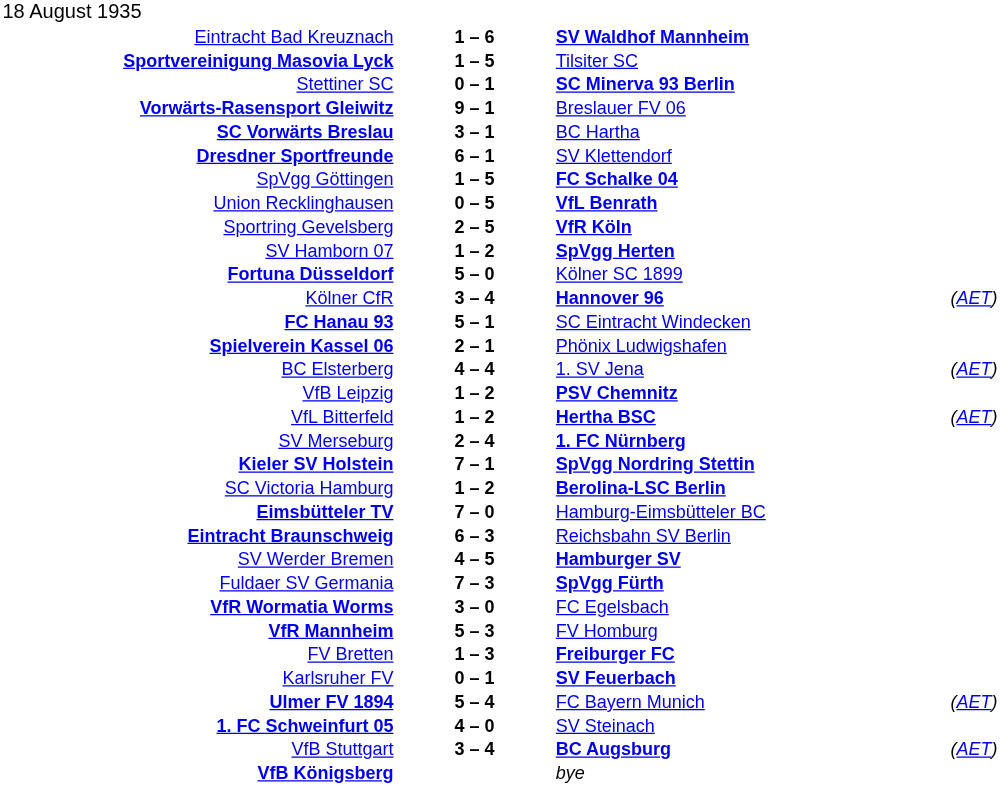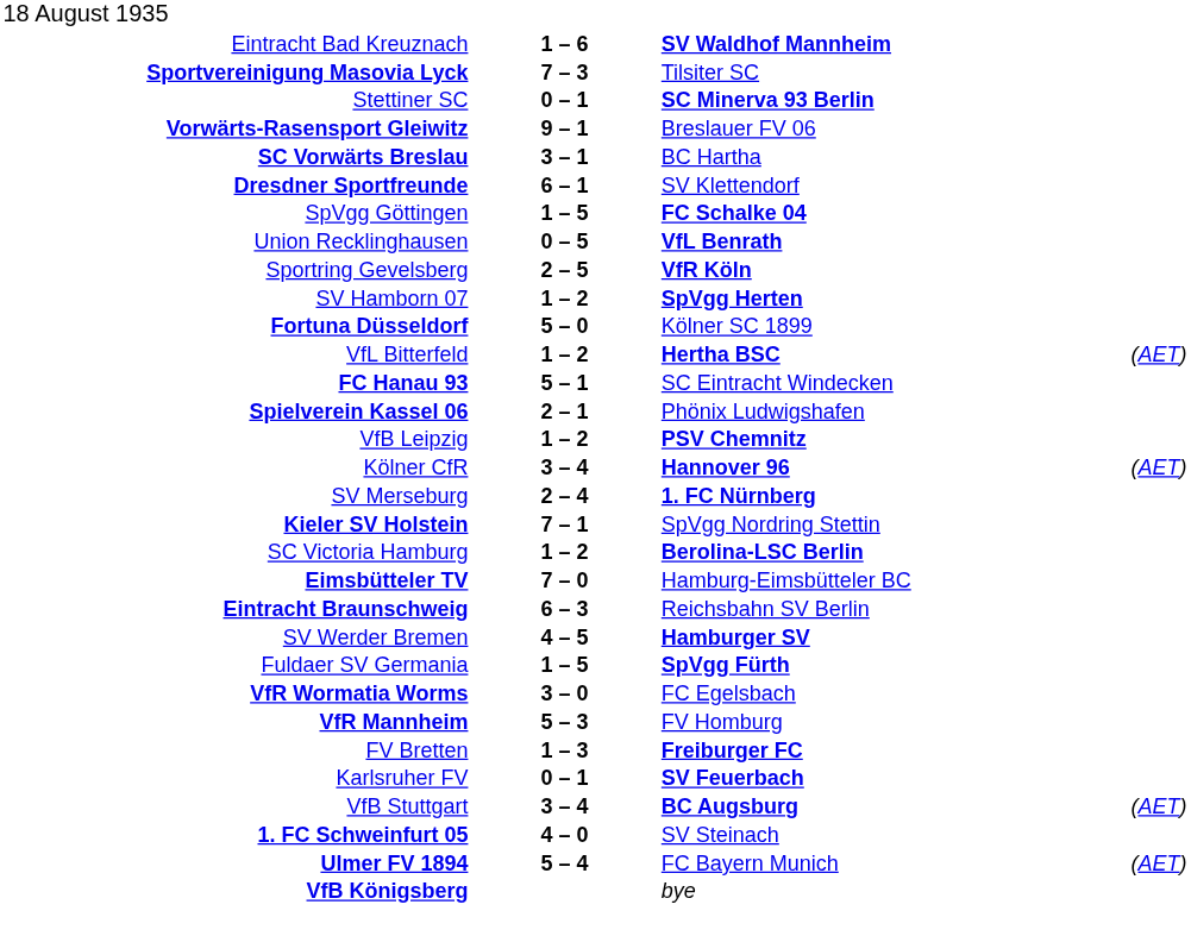Sportvereinigung Masovia Lyck | column 2: 1 – 5 -> 7 – 3
rows swapped: Kölner CfR <-> VfL Bitterfeld
- row: BC Elsterberg | 4 – 4 | 1. SV Jena | (AET)
Kieler SV Holstein | column 3: bold -> normal
Fuldaer SV Germania | column 2: 7 – 3 -> 1 – 5
rows swapped: VfB Stuttgart <-> Ulmer FV 1894
